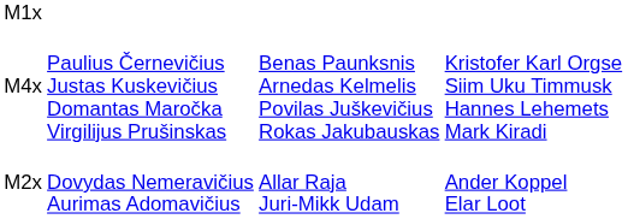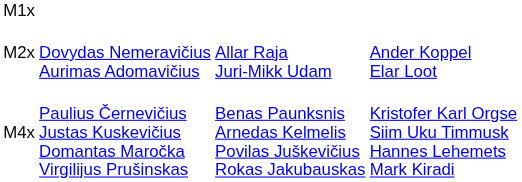rows swapped: M2x <-> M4x
